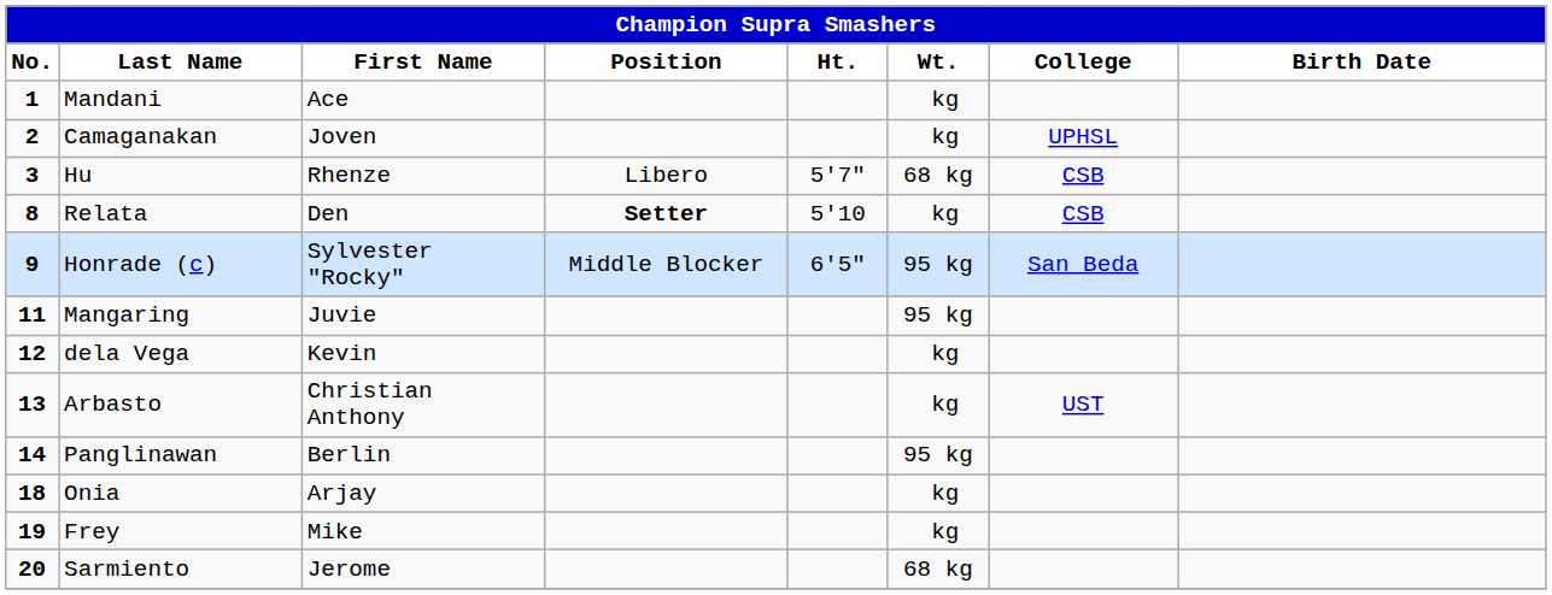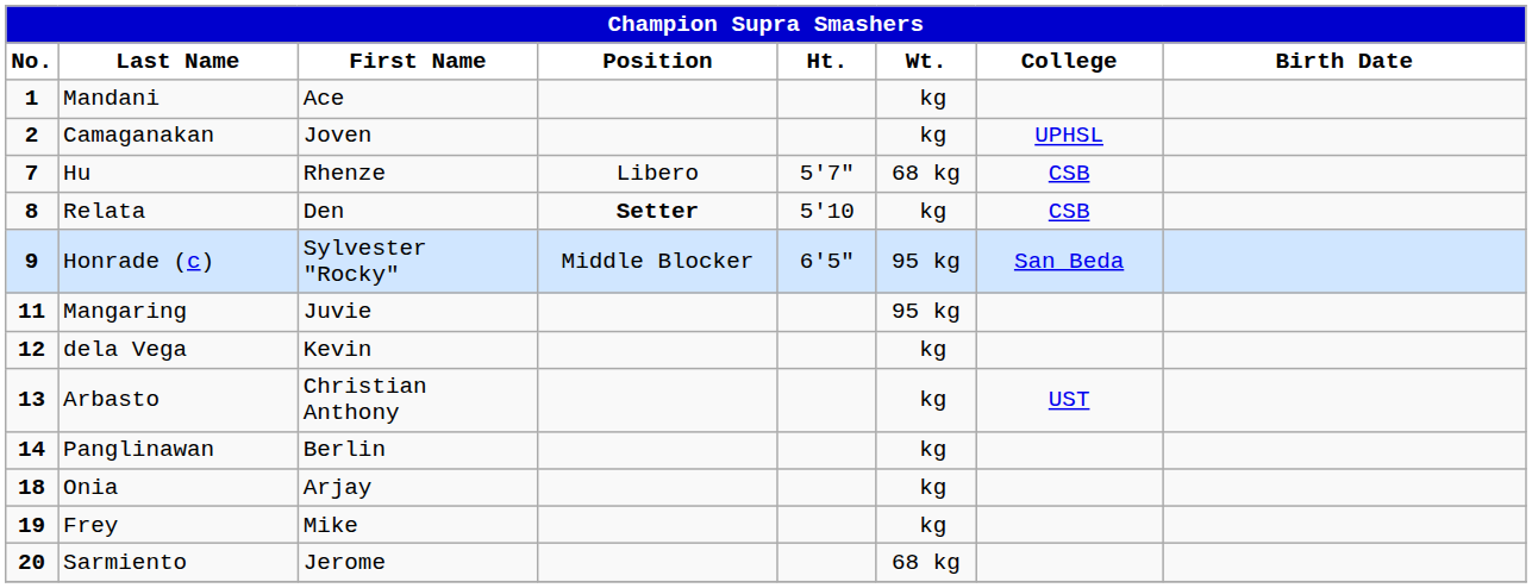Hu | No.: 3 -> 7
Panglinawan | Wt.: 95 kg -> kg
